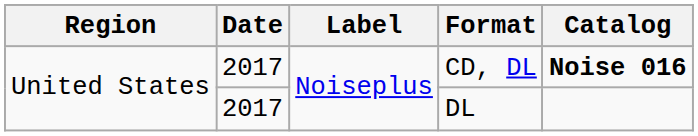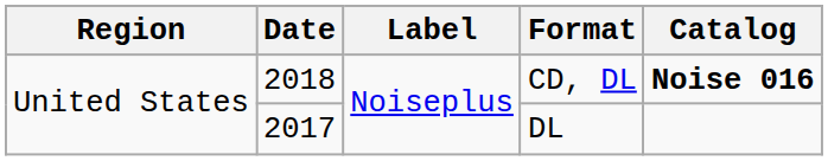CD, DL | Date: 2017 -> 2018
